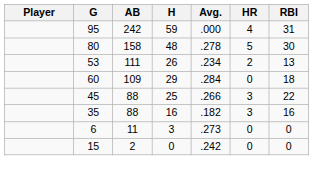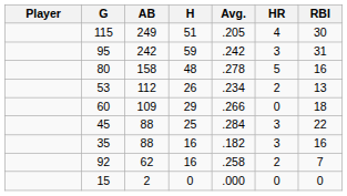+ row: 115 | 249 | 51 | .205 | 4 | 30
95 | Avg.: .000 -> .242
95 | HR: 4 -> 3
80 | RBI: 30 -> 16
53 | AB: 111 -> 112
60 | Avg.: .284 -> .266
45 | Avg.: .266 -> .284
+ row: 92 | 62 | 16 | .258 | 2 | 7
- row: 6 | 11 | 3 | .273 | 0 | 0
15 | Avg.: .242 -> .000
